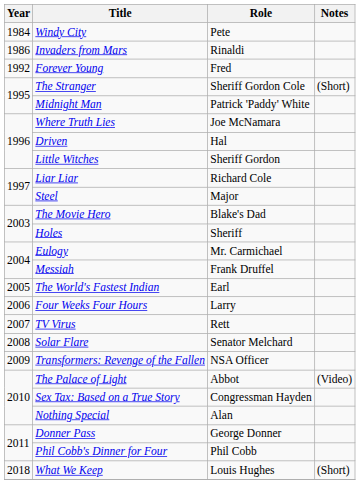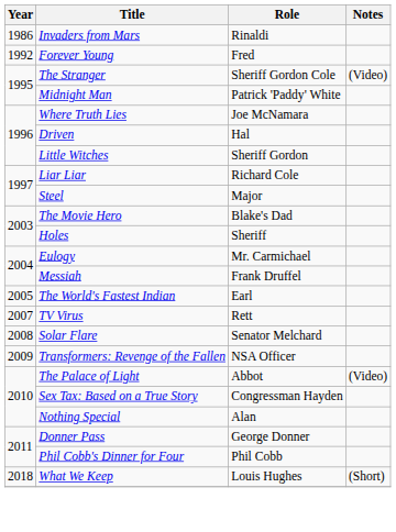- row: 1984 | Windy City | Pete
The Stranger | Notes: (Short) -> (Video)
- row: 2006 | Four Weeks Four Hours | Larry
